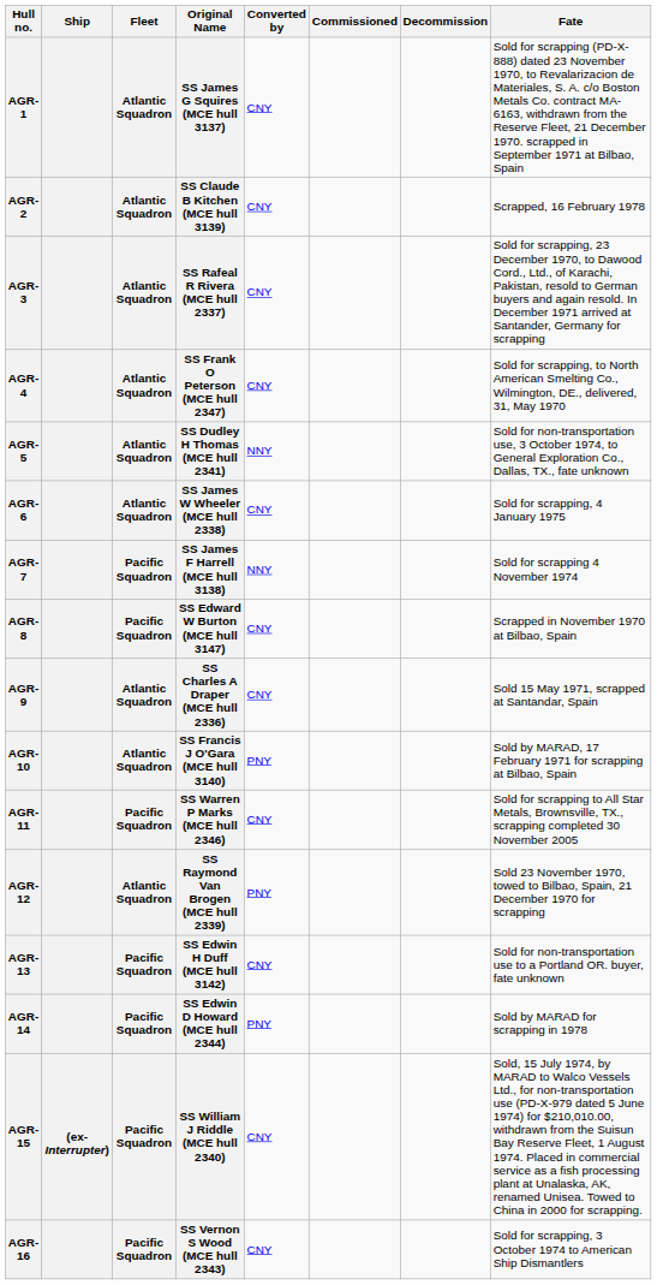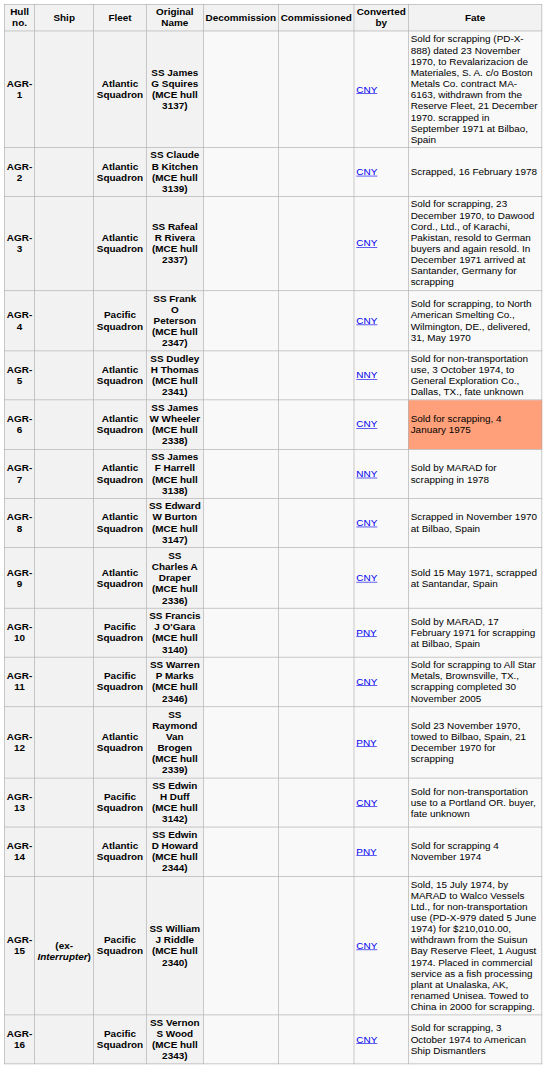columns swapped: Converted by <-> Decommission
AGR-4 | Fleet: Atlantic Squadron -> Pacific Squadron
AGR-6 | Fate: no background -> lightsalmon background
AGR-7 | Fleet: Pacific Squadron -> Atlantic Squadron
AGR-7 | Fate: Sold for scrapping 4 November 1974 -> Sold by MARAD for scrapping in 1978
AGR-8 | Fleet: Pacific Squadron -> Atlantic Squadron
AGR-10 | Fleet: Atlantic Squadron -> Pacific Squadron
AGR-14 | Fleet: Pacific Squadron -> Atlantic Squadron
AGR-14 | Fate: Sold by MARAD for scrapping in 1978 -> Sold for scrapping 4 November 1974
